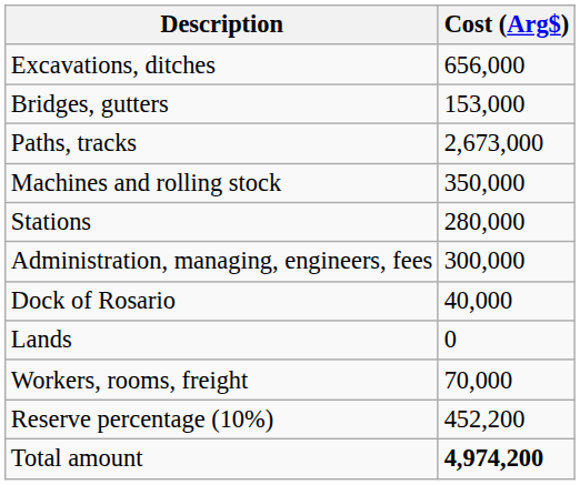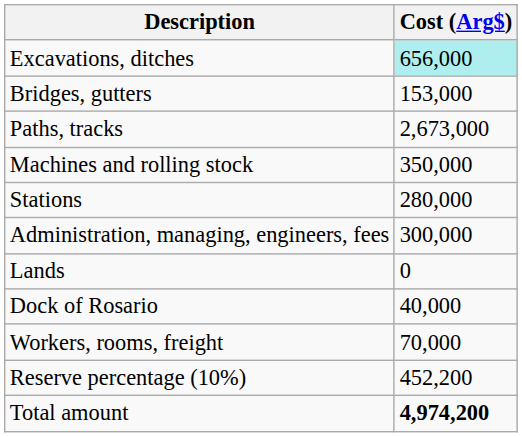Excavations, ditches | Cost (Arg$): no background -> paleturquoise background
rows swapped: Dock of Rosario <-> Lands
